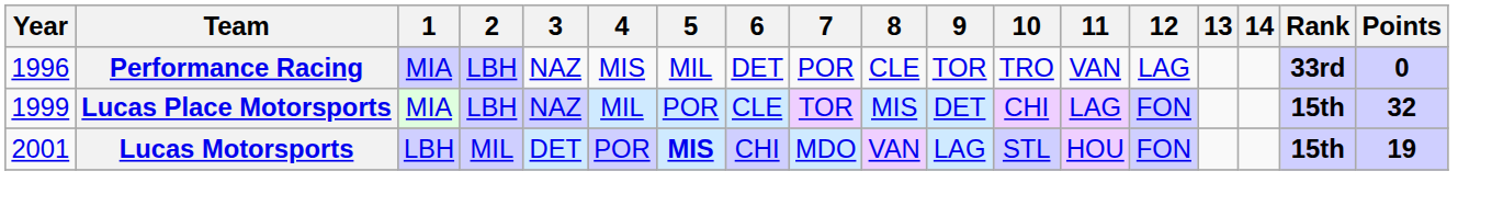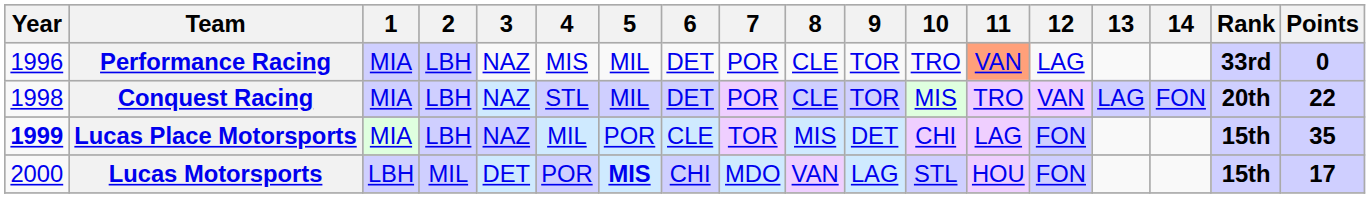Performance Racing | 11: no background -> lightsalmon background
+ row: 1998 | Conquest Racing | MIA | LBH | NAZ | STL | MIL | DET | POR | CLE | TOR | MIS | TRO | VAN | LAG | FON | 20th | 22
Lucas Place Motorsports | Year: normal -> bold
Lucas Place Motorsports | Points: 32 -> 35
Lucas Motorsports | Year: 2001 -> 2000
Lucas Motorsports | Points: 19 -> 17
